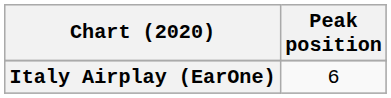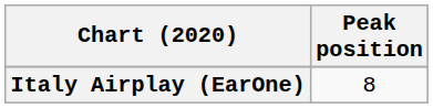Italy Airplay (EarOne) | Peak position: 6 -> 8
